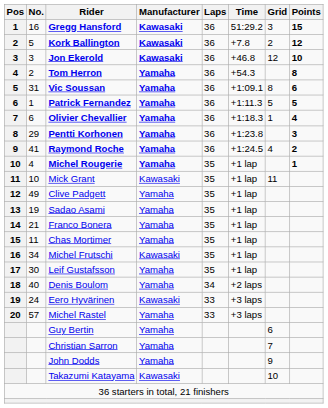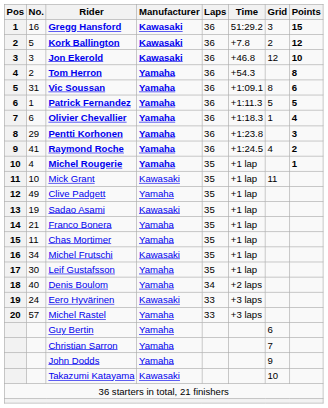Sadao Asami | Manufacturer: Yamaha -> Kawasaki
